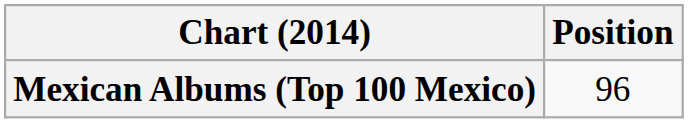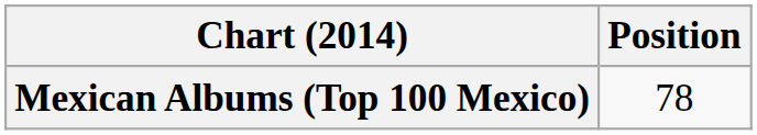Mexican Albums (Top 100 Mexico) | Position: 96 -> 78
